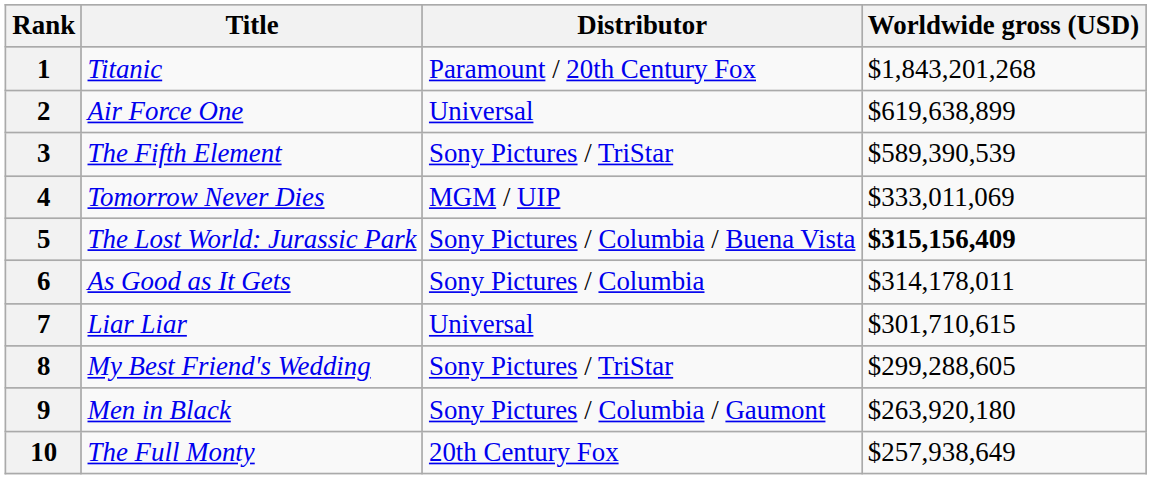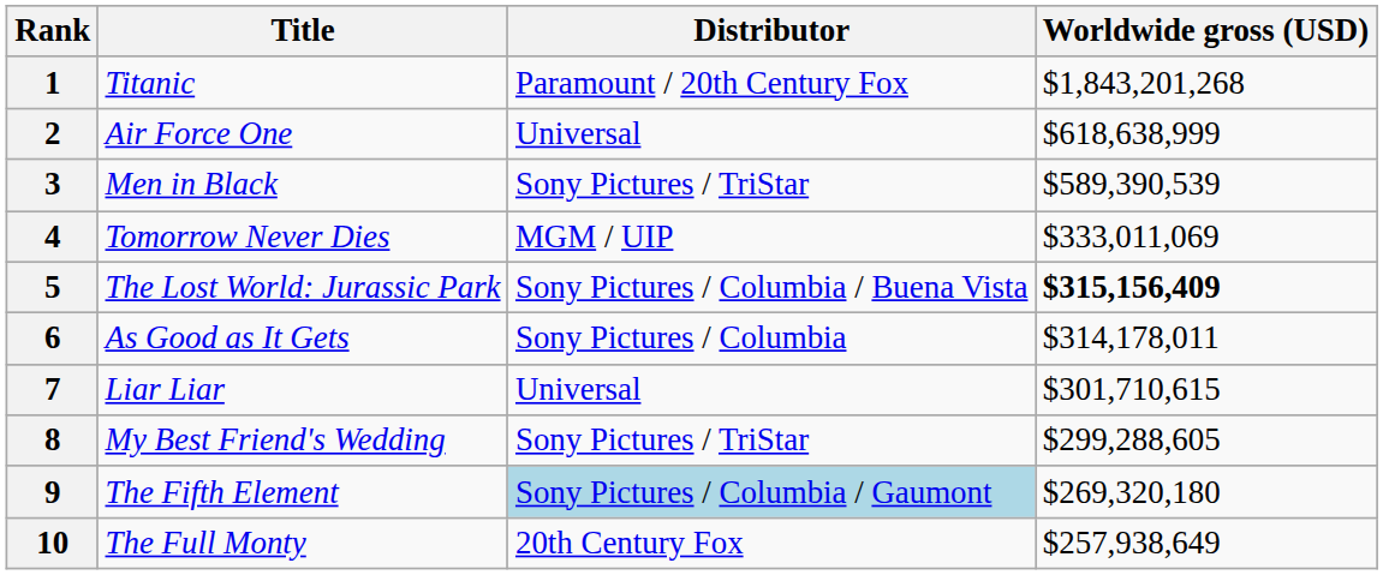2 | Worldwide gross (USD): $619,638,899 -> $618,638,999
3 | Title: The Fifth Element -> Men in Black
9 | Title: Men in Black -> The Fifth Element
9 | Distributor: no background -> lightblue background
9 | Worldwide gross (USD): $263,920,180 -> $269,320,180
